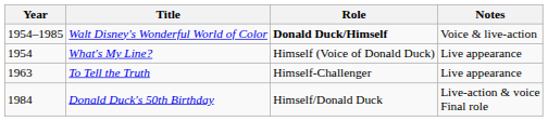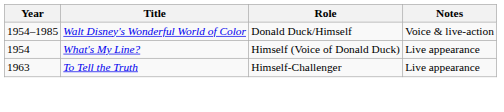Walt Disney's Wonderful World of Color | Role: bold -> normal
- row: 1984 | Donald Duck's 50th Birthday | Himself/Donald Duck | Live-action & voice Final role
